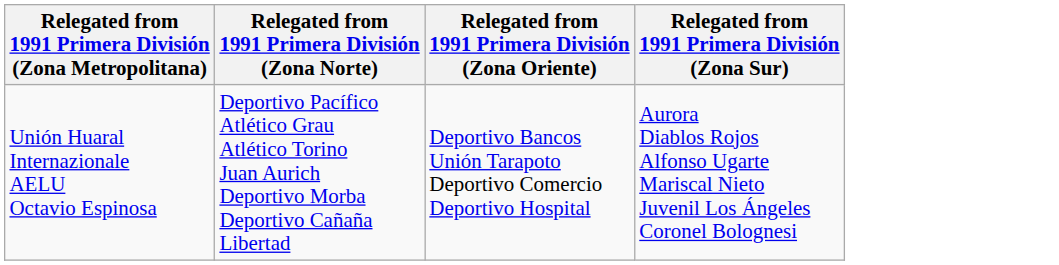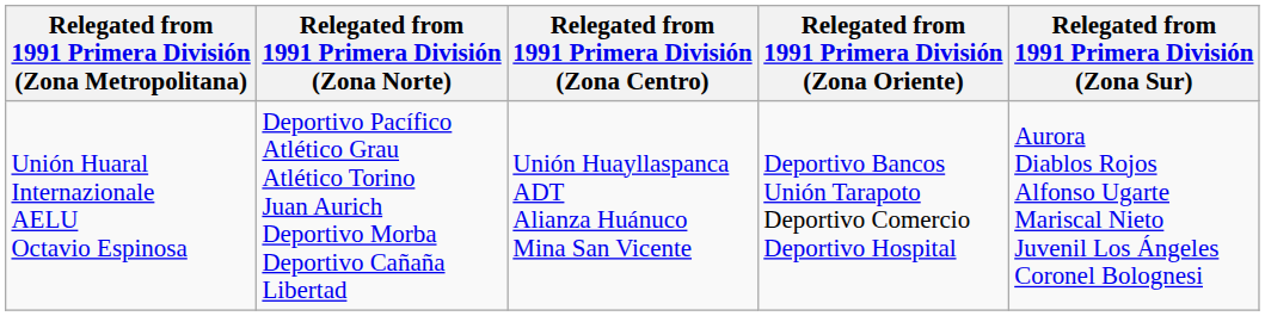+ column: Relegated from 1991 Primera División (Zona Centro) | Unión Huayllaspanca ADT Alianza Huánuco Mina San Vicente
